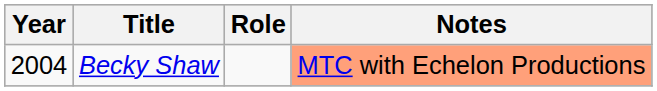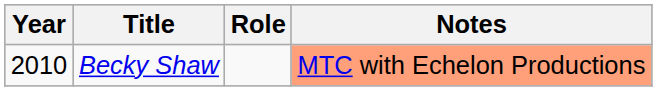Becky Shaw | Year: 2004 -> 2010
